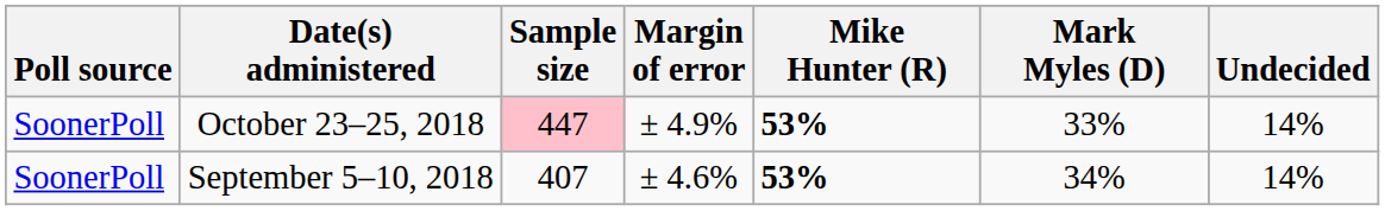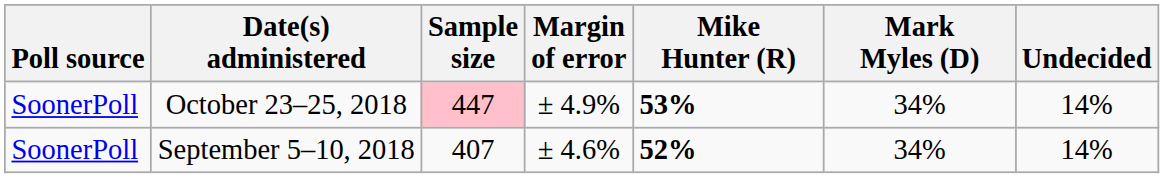October 23–25, 2018 | Mark Myles (D): 33% -> 34%
September 5–10, 2018 | Mike Hunter (R): 53% -> 52%
